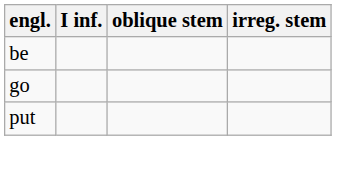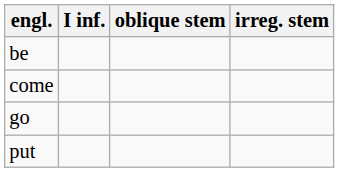+ row: come
